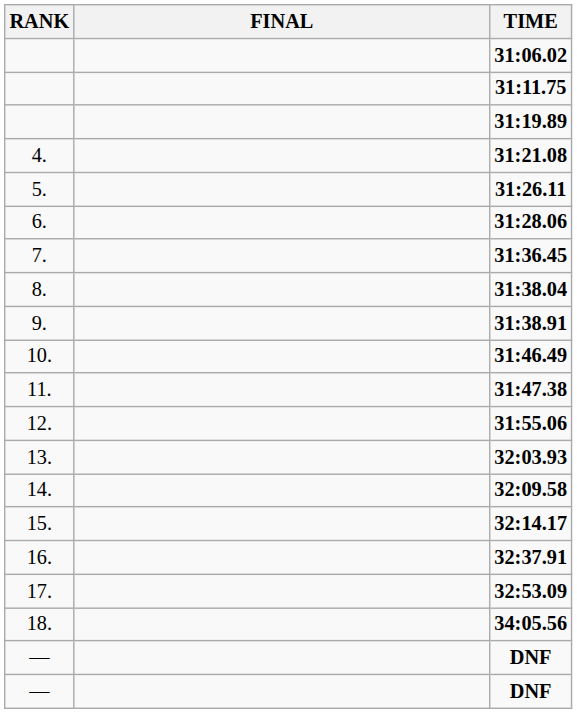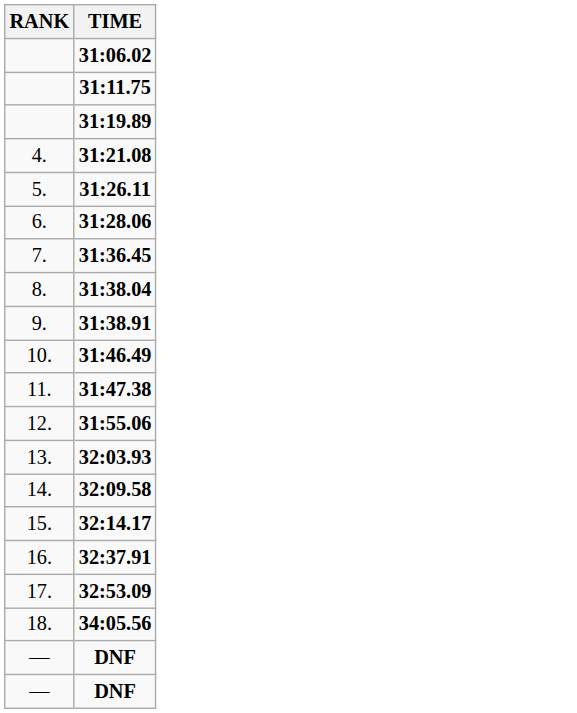- column: FINAL
